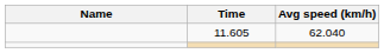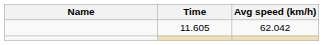11.605 | Avg speed (km/h): 62.040 -> 62.042
